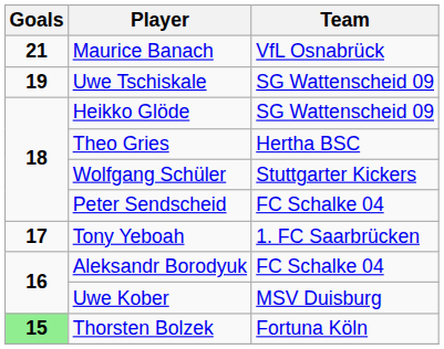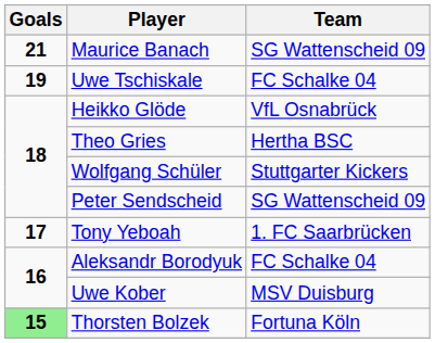Maurice Banach | Team: VfL Osnabrück -> SG Wattenscheid 09
Uwe Tschiskale | Team: SG Wattenscheid 09 -> FC Schalke 04
Heikko Glöde | Team: SG Wattenscheid 09 -> VfL Osnabrück
Peter Sendscheid | Team: FC Schalke 04 -> SG Wattenscheid 09
